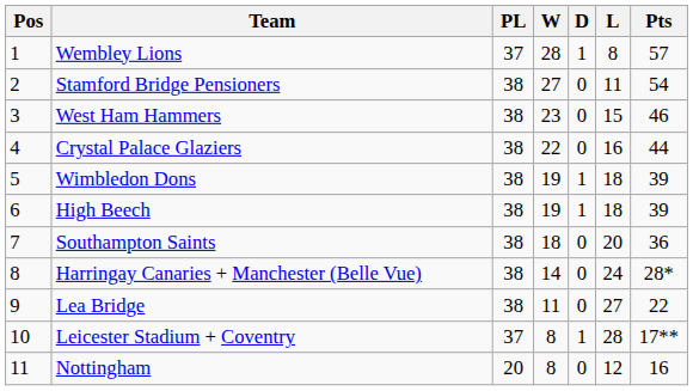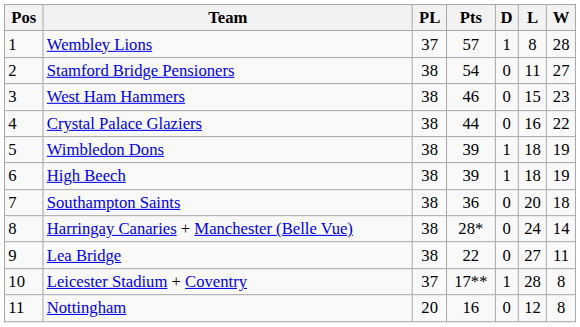columns swapped: W <-> Pts
